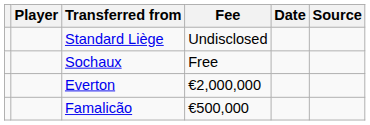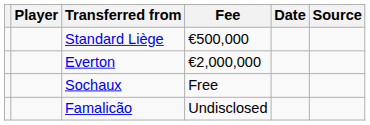Standard Liège | Fee: Undisclosed -> €500,000
rows swapped: Everton <-> Sochaux
Famalicão | Fee: €500,000 -> Undisclosed
